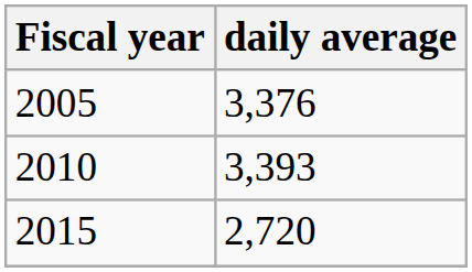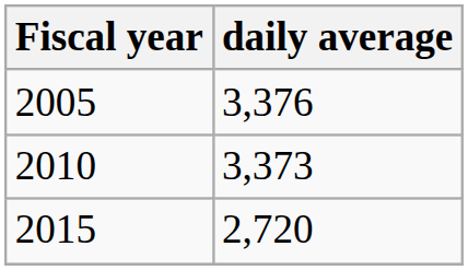2010 | daily average: 3,393 -> 3,373
